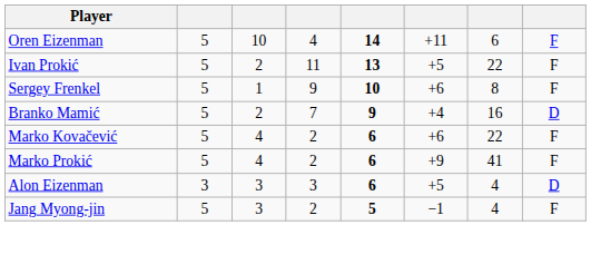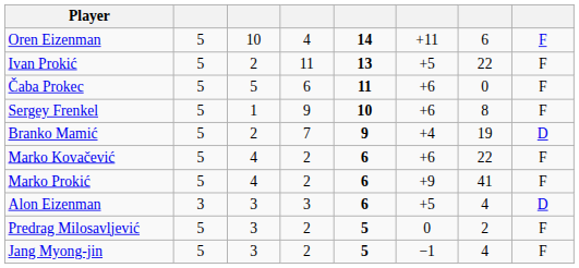+ row: Čaba Prokec | 5 | 5 | 6 | 11 | +6 | 0 | F
Branko Mamić | column 7: 16 -> 19
+ row: Predrag Milosavljević | 5 | 3 | 2 | 5 | 0 | 2 | F
